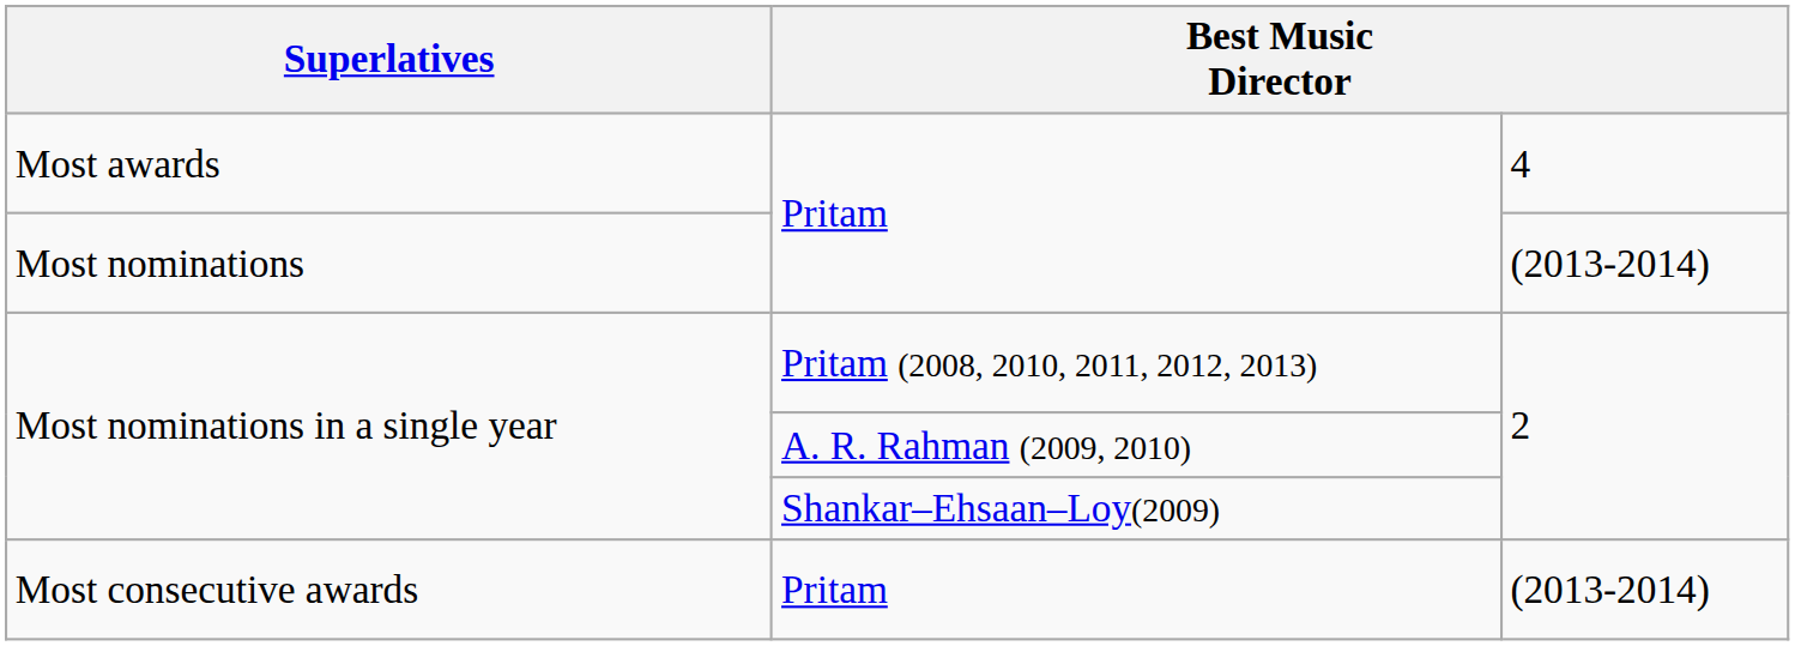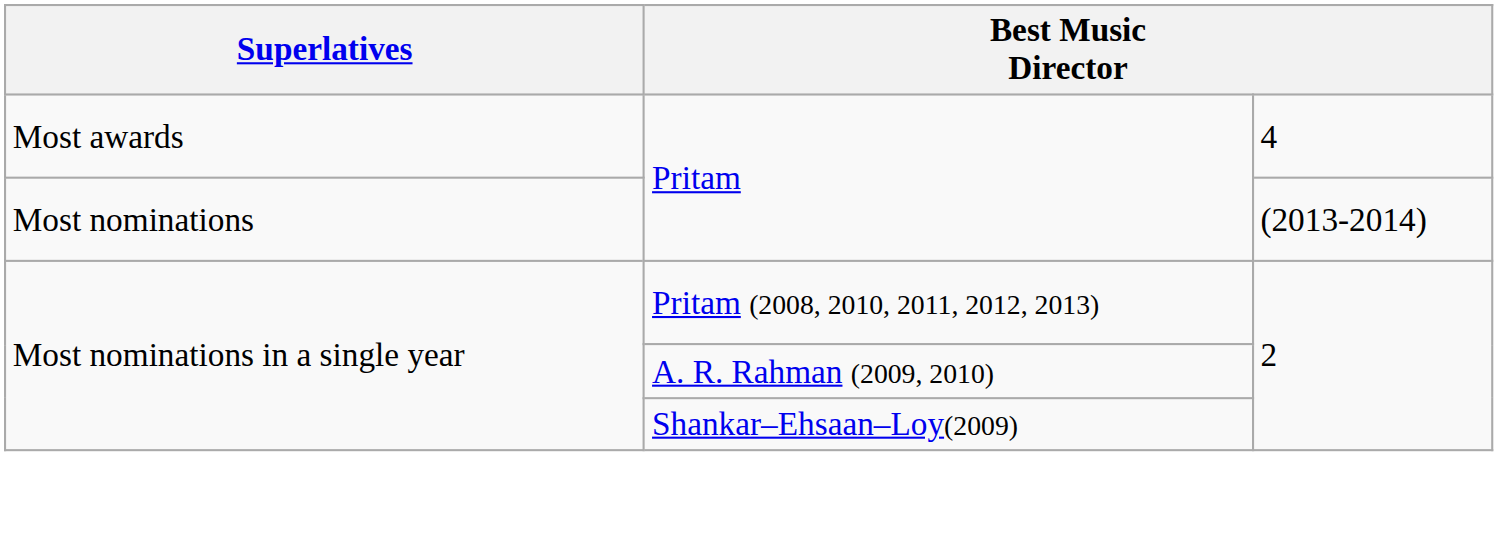- row: Most consecutive awards | Pritam | (2013-2014)
